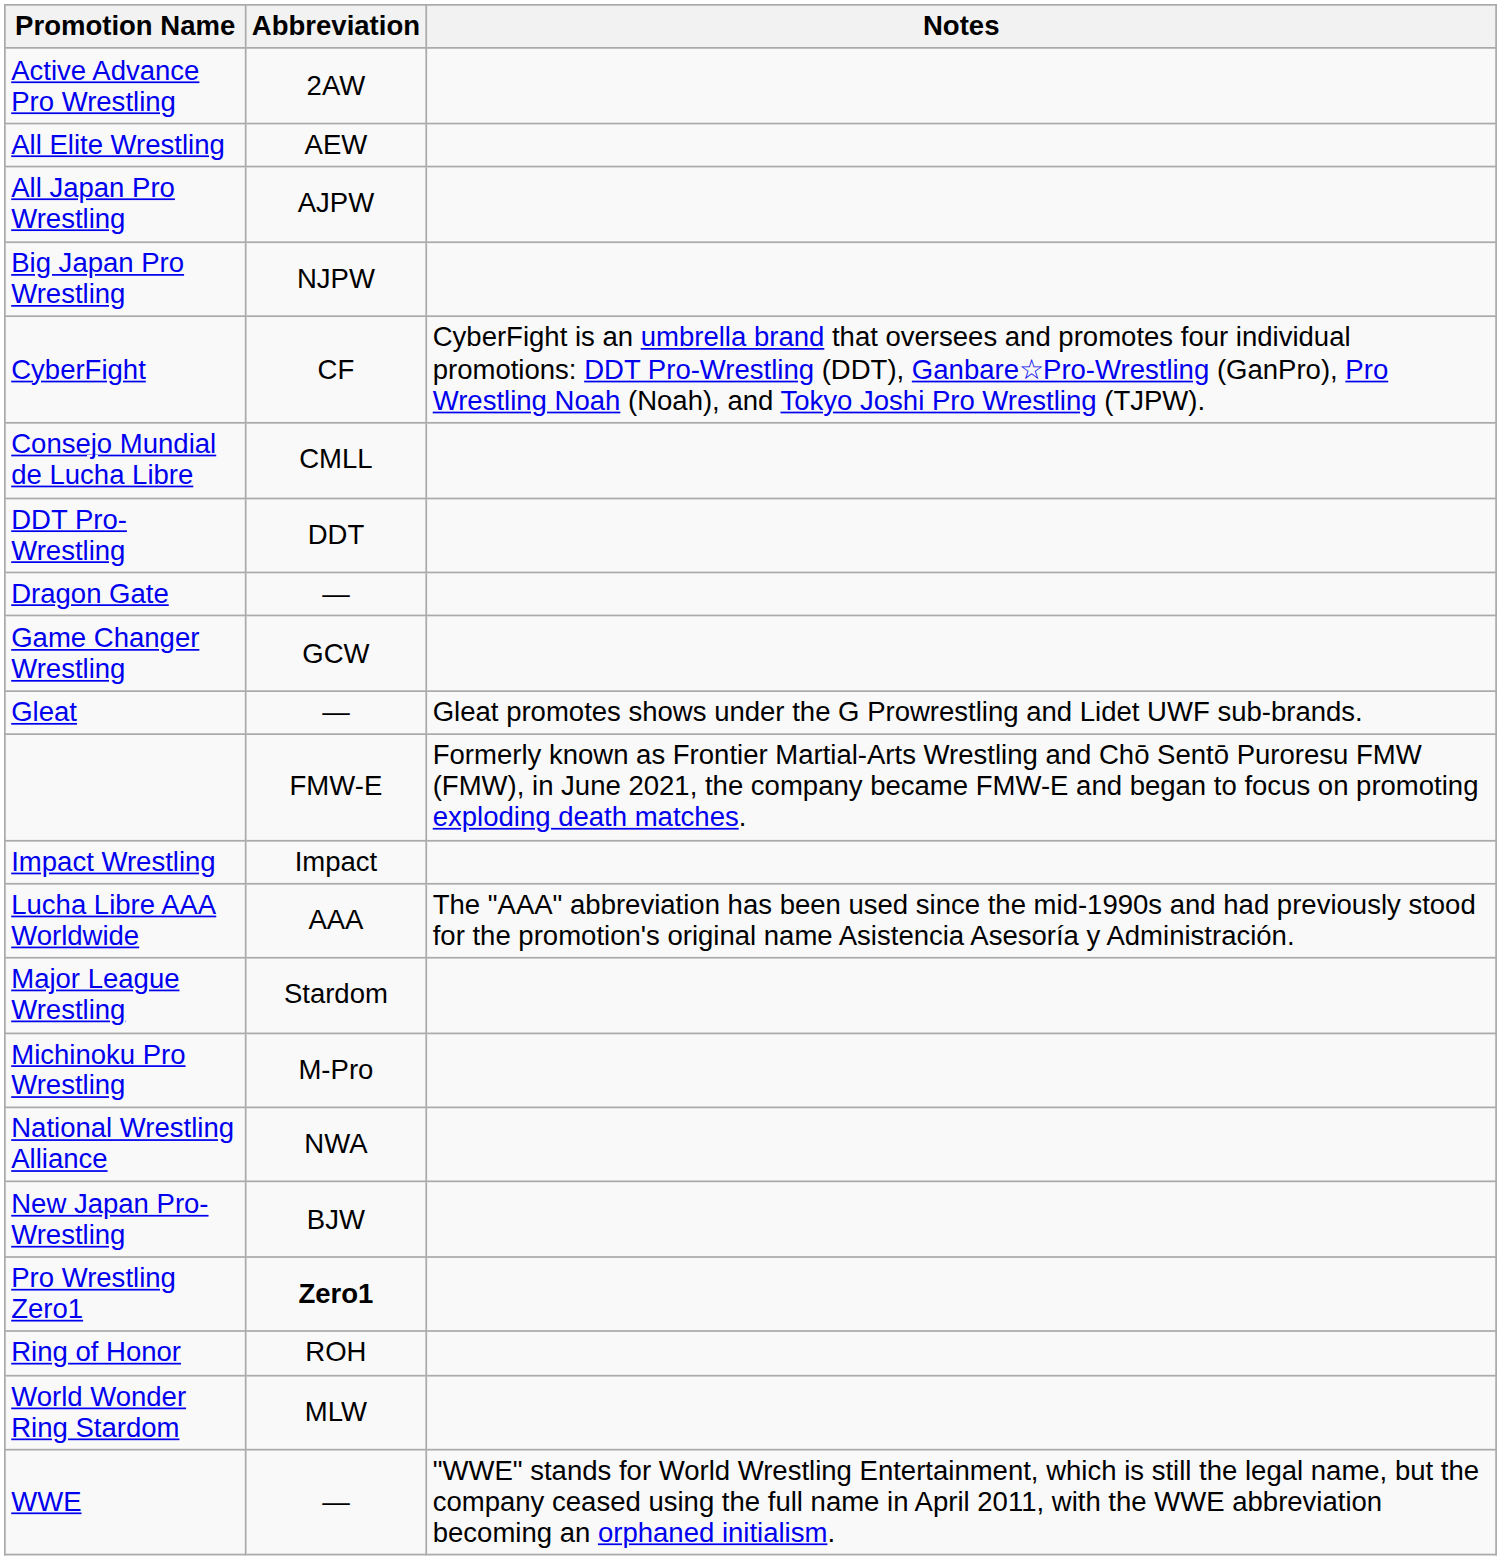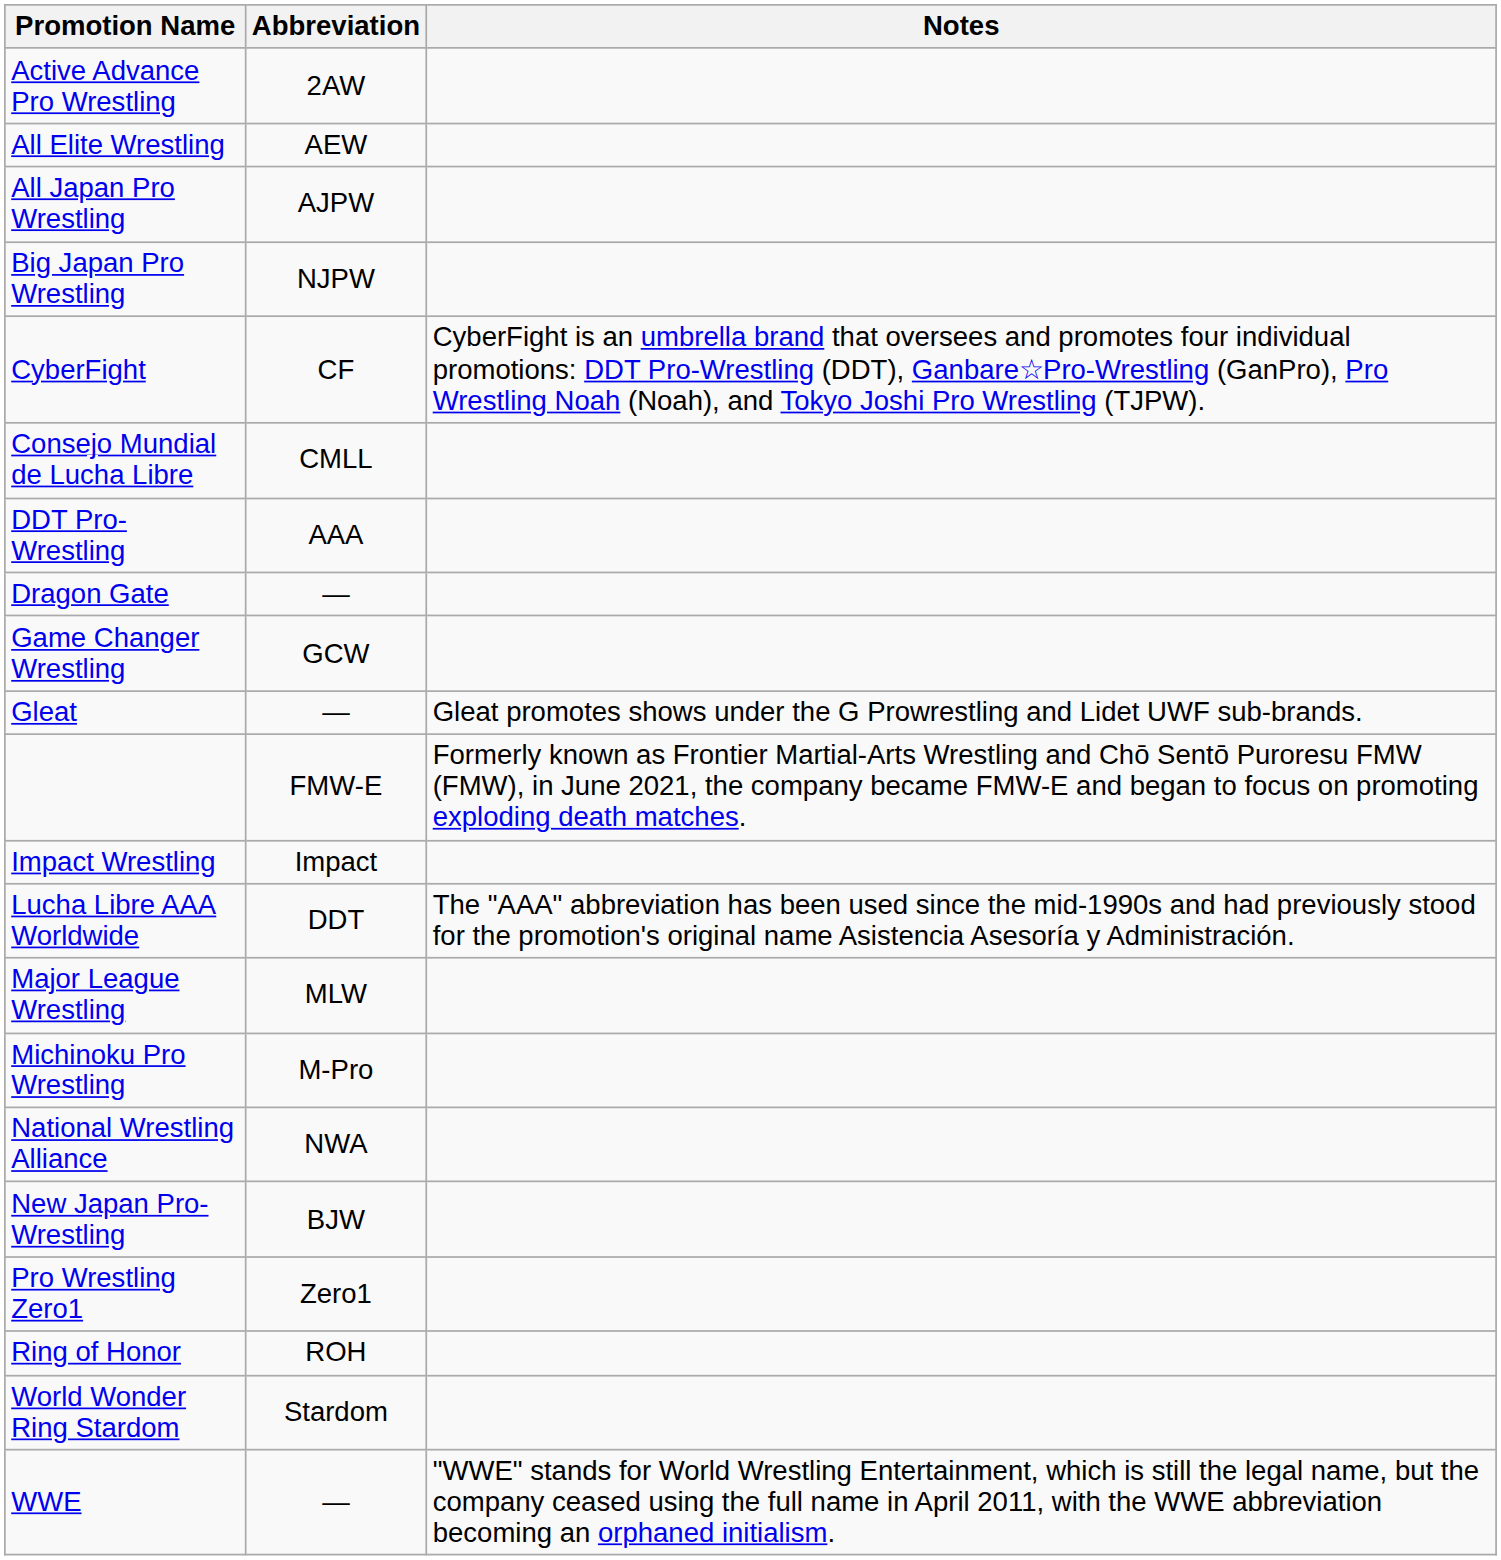DDT Pro-Wrestling | Abbreviation: DDT -> AAA
Lucha Libre AAA Worldwide | Abbreviation: AAA -> DDT
Major League Wrestling | Abbreviation: Stardom -> MLW
Pro Wrestling Zero1 | Abbreviation: bold -> normal
World Wonder Ring Stardom | Abbreviation: MLW -> Stardom
